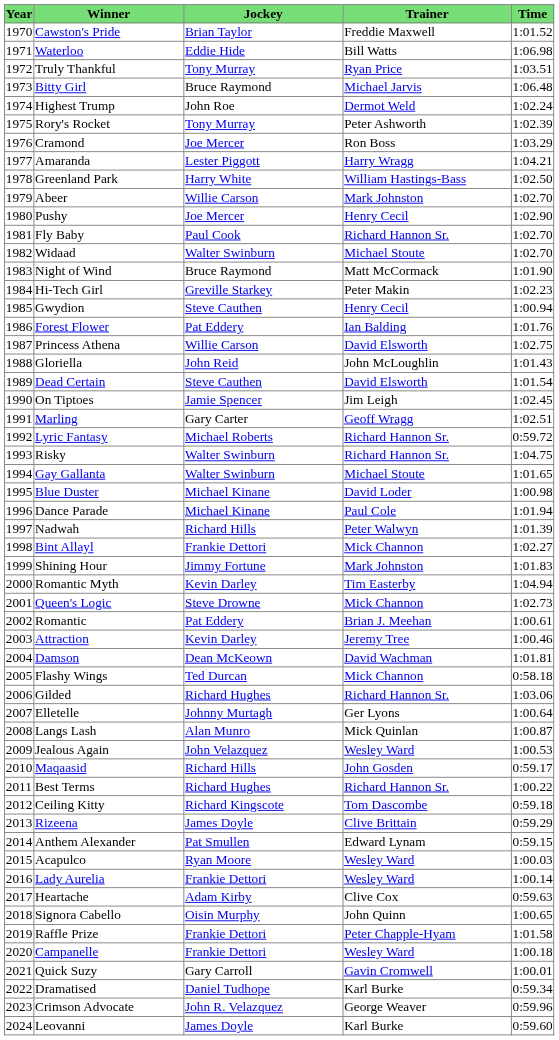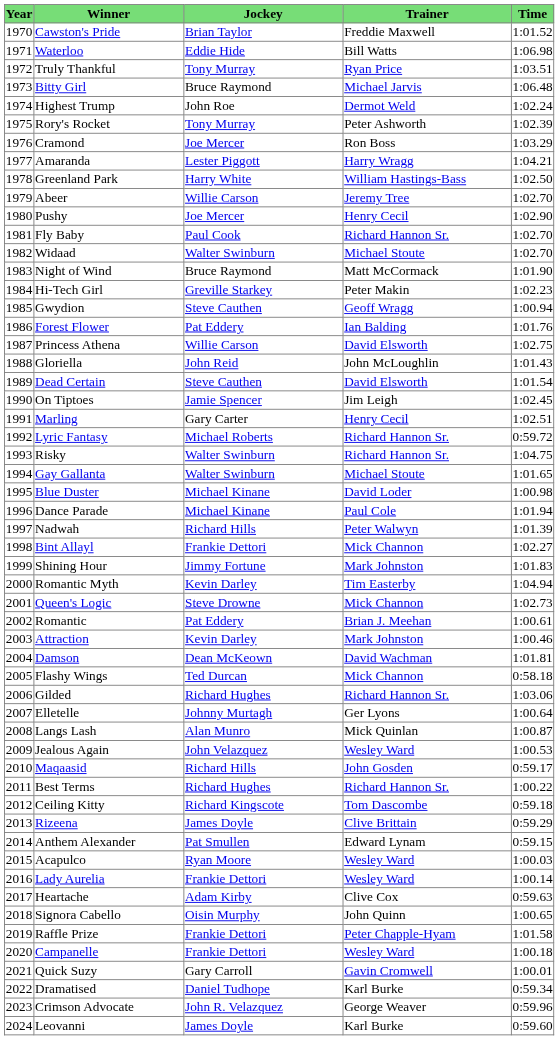Abeer | Trainer: Mark Johnston -> Jeremy Tree
Gwydion | Trainer: Henry Cecil -> Geoff Wragg
Marling | Trainer: Geoff Wragg -> Henry Cecil
Attraction | Trainer: Jeremy Tree -> Mark Johnston
